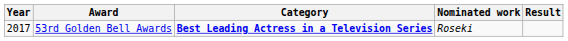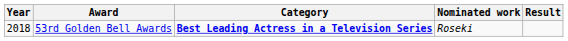53rd Golden Bell Awards | Year: 2017 -> 2018
